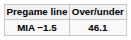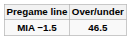MIA −1.5 | Over/under: 46.1 -> 46.5
